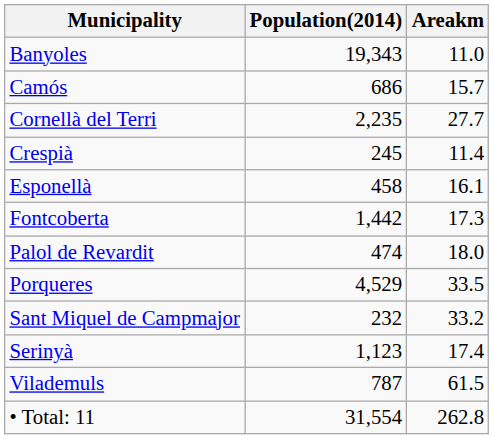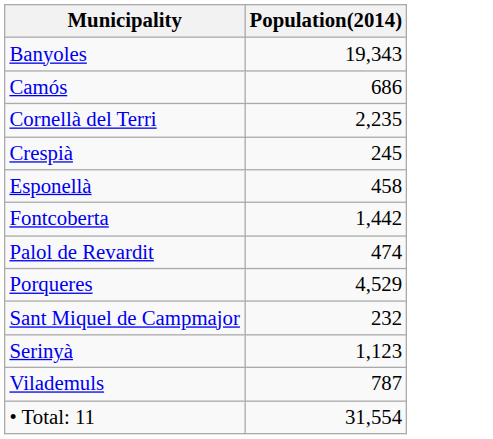- column: Areakm | 11.0 | 15.7 | 27.7 | 11.4 | 16.1 | 17.3 | 18.0 | 33.5 | 33.2 | 17.4 | 61.5 | 262.8
